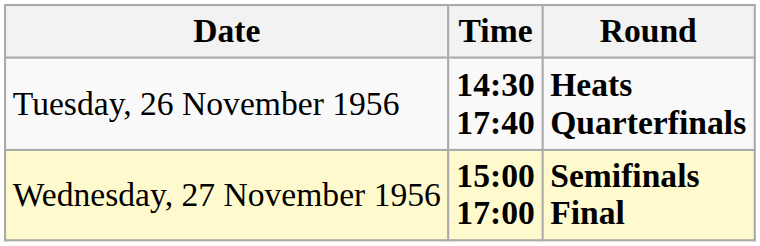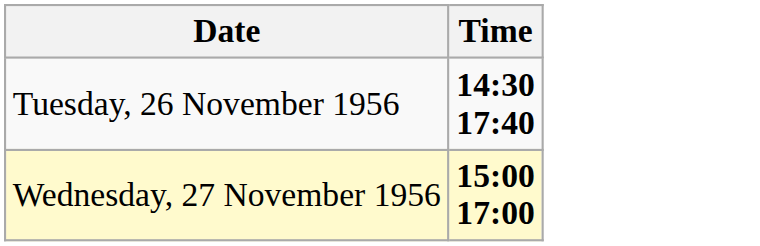- column: Round | Heats Quarterfinals | Semifinals Final
